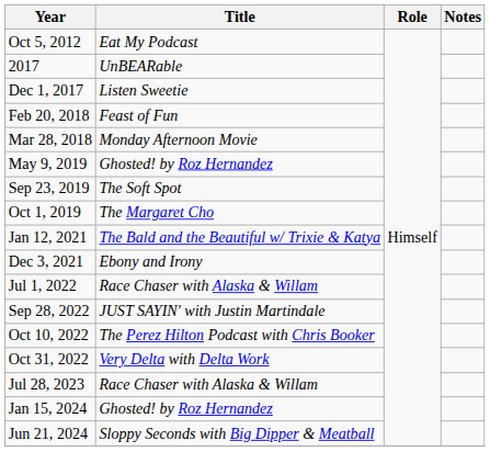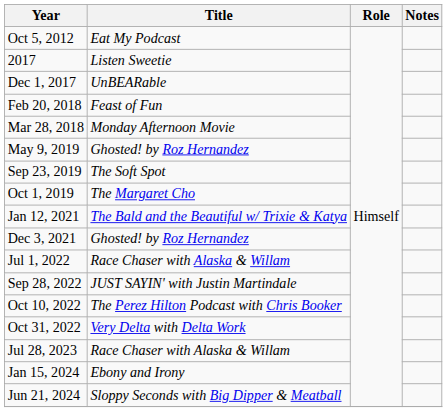2017 | Title: UnBEARable -> Listen Sweetie
Dec 1, 2017 | Title: Listen Sweetie -> UnBEARable
Dec 3, 2021 | Title: Ebony and Irony -> Ghosted! by Roz Hernandez
Jan 15, 2024 | Title: Ghosted! by Roz Hernandez -> Ebony and Irony
